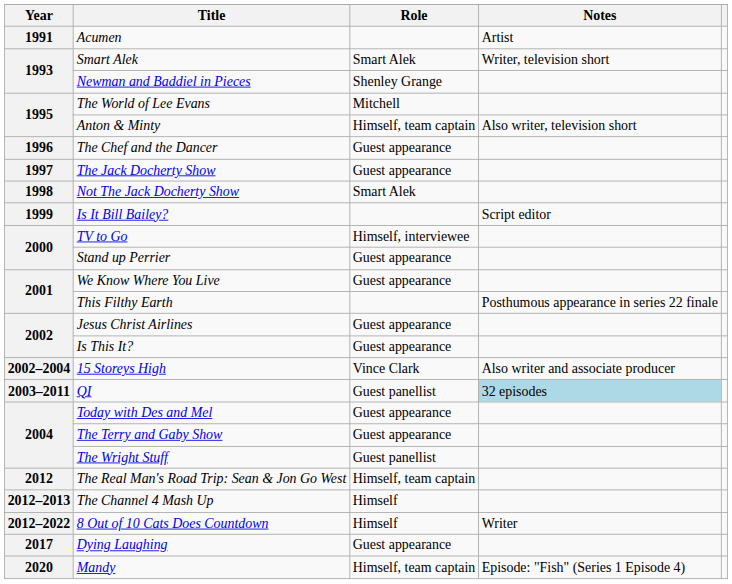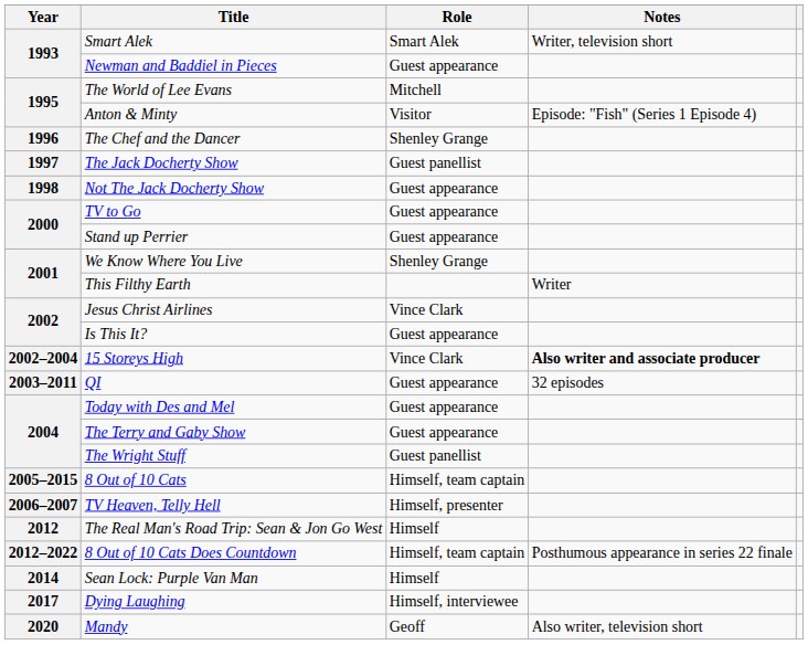- row: 1991 | Acumen | Artist
Newman and Baddiel in Pieces | Role: Shenley Grange -> Guest appearance
Anton & Minty | Role: Himself, team captain -> Visitor
Anton & Minty | Notes: Also writer, television short -> Episode: "Fish" (Series 1 Episode 4)
The Chef and the Dancer | Role: Guest appearance -> Shenley Grange
The Jack Docherty Show | Role: Guest appearance -> Guest panellist
Not The Jack Docherty Show | Role: Smart Alek -> Guest appearance
- row: 1999 | Is It Bill Bailey? | Script editor
TV to Go | Role: Himself, interviewee -> Guest appearance
We Know Where You Live | Role: Guest appearance -> Shenley Grange
This Filthy Earth | Notes: Posthumous appearance in series 22 finale -> Writer
Jesus Christ Airlines | Role: Guest appearance -> Vince Clark
15 Storeys High | Notes: normal -> bold
QI | Role: Guest panellist -> Guest appearance
QI | Notes: lightblue background -> no background
+ row: 2005–2015 | 8 Out of 10 Cats | Himself, team captain
+ row: 2006–2007 | TV Heaven, Telly Hell | Himself, presenter
The Real Man's Road Trip: Sean & Jon Go West | Role: Himself, team captain -> Himself
- row: 2012–2013 | The Channel 4 Mash Up | Himself
8 Out of 10 Cats Does Countdown | Role: Himself -> Himself, team captain
8 Out of 10 Cats Does Countdown | Notes: Writer -> Posthumous appearance in series 22 finale
+ row: 2014 | Sean Lock: Purple Van Man | Himself
Dying Laughing | Role: Guest appearance -> Himself, interviewee
Mandy | Role: Himself, team captain -> Geoff
Mandy | Notes: Episode: "Fish" (Series 1 Episode 4) -> Also writer, television short
